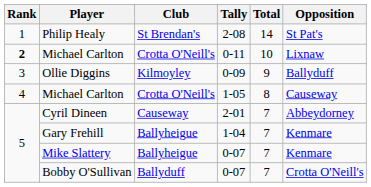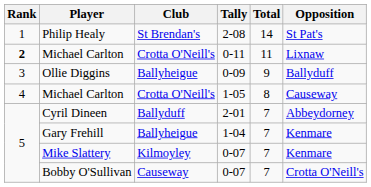Michael Carlton / 0-11 | Total: 10 -> 11
Ollie Diggins | Club: Kilmoyley -> Ballyheigue
Cyril Dineen | Club: Causeway -> Ballyduff
Mike Slattery | Club: Ballyheigue -> Kilmoyley
Bobby O'Sullivan | Club: Ballyduff -> Causeway
